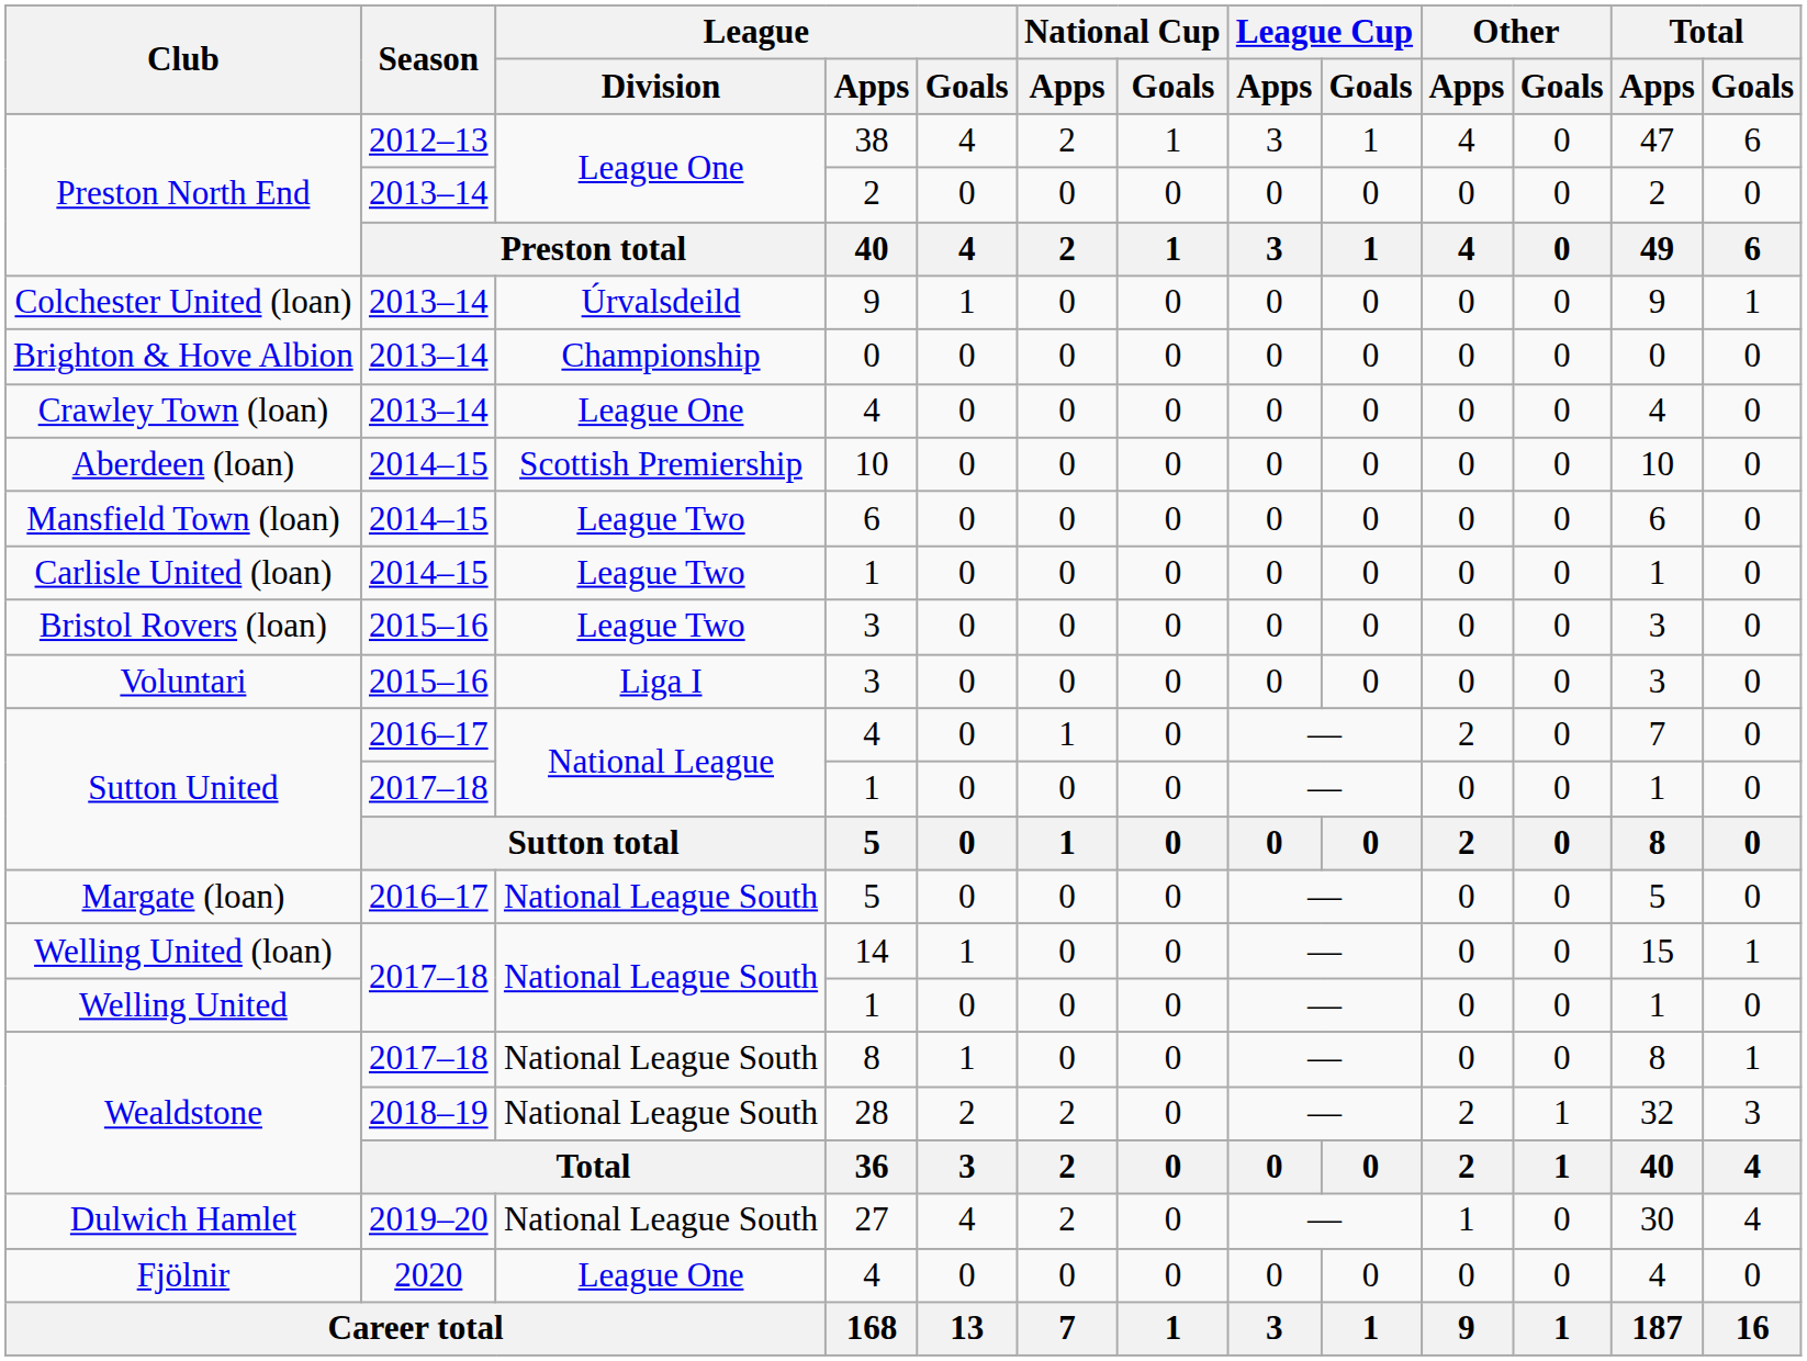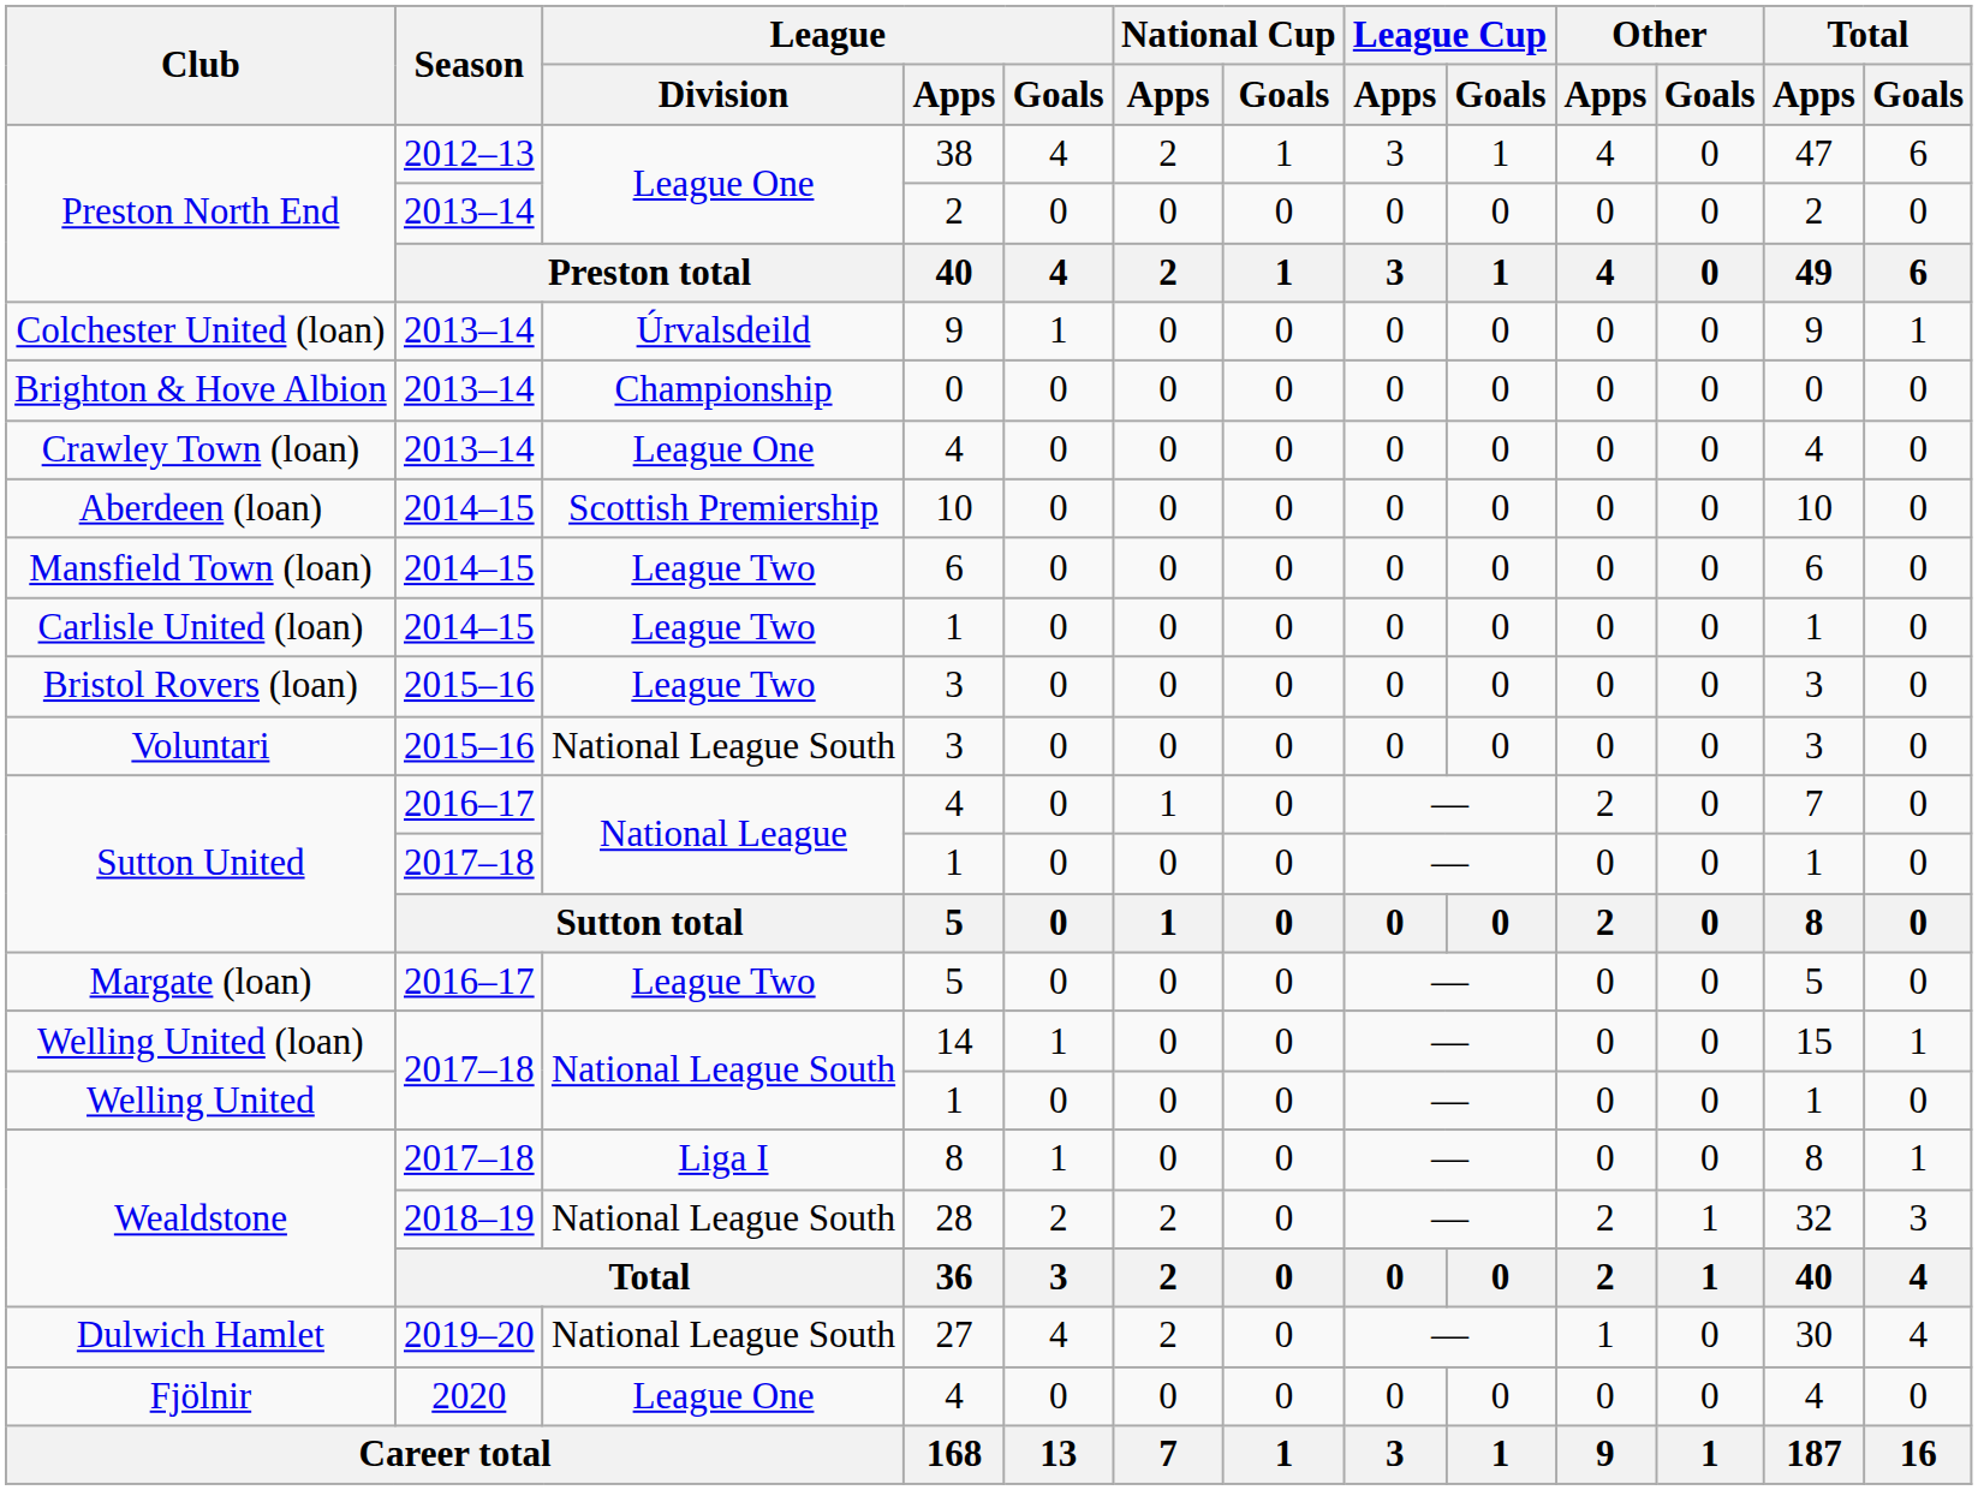Voluntari | League / Division: Liga I -> National League South
Margate (loan) | League / Division: National League South -> League Two
Wealdstone / 8 | League / Division: National League South -> Liga I
